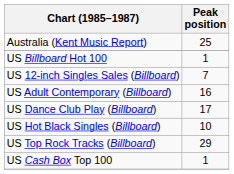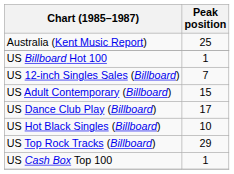US Adult Contemporary (Billboard) | Peak position: 16 -> 15
